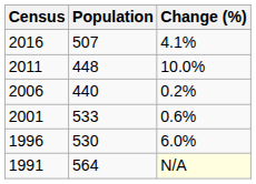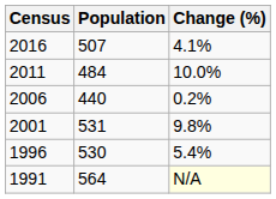2011 | Population: 448 -> 484
2001 | Population: 533 -> 531
2001 | Change (%): 0.6% -> 9.8%
1996 | Change (%): 6.0% -> 5.4%
